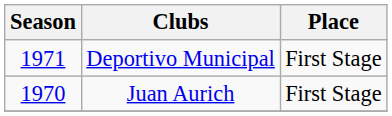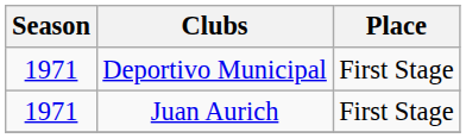Juan Aurich | Season: 1970 -> 1971
